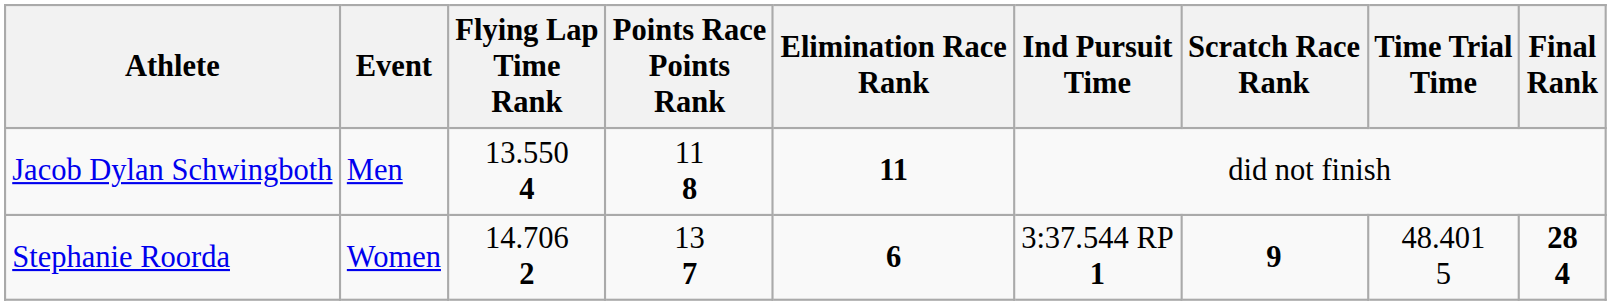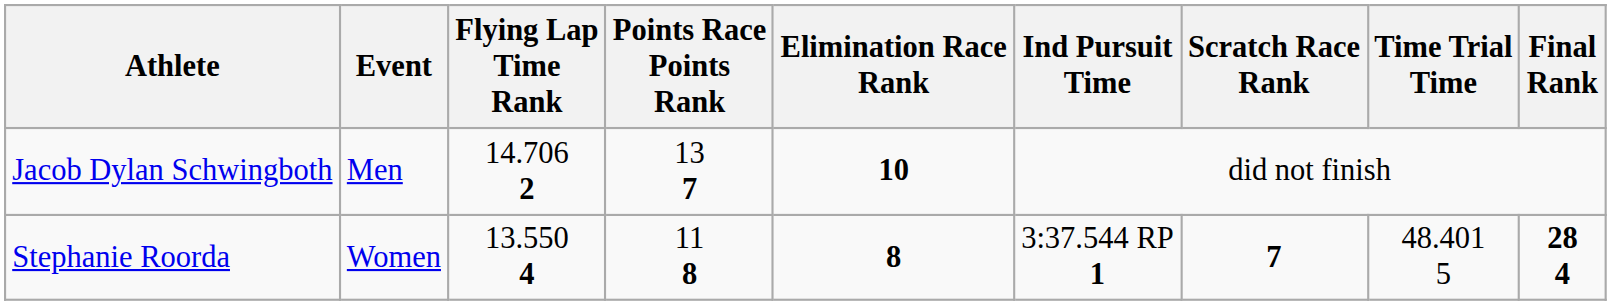Jacob Dylan Schwingboth | Flying Lap Time Rank: 13.550 4 -> 14.706 2
Jacob Dylan Schwingboth | Points Race Points Rank: 11 8 -> 13 7
Jacob Dylan Schwingboth | Elimination Race Rank: 11 -> 10
Stephanie Roorda | Flying Lap Time Rank: 14.706 2 -> 13.550 4
Stephanie Roorda | Points Race Points Rank: 13 7 -> 11 8
Stephanie Roorda | Elimination Race Rank: 6 -> 8
Stephanie Roorda | Scratch Race Rank: 9 -> 7
